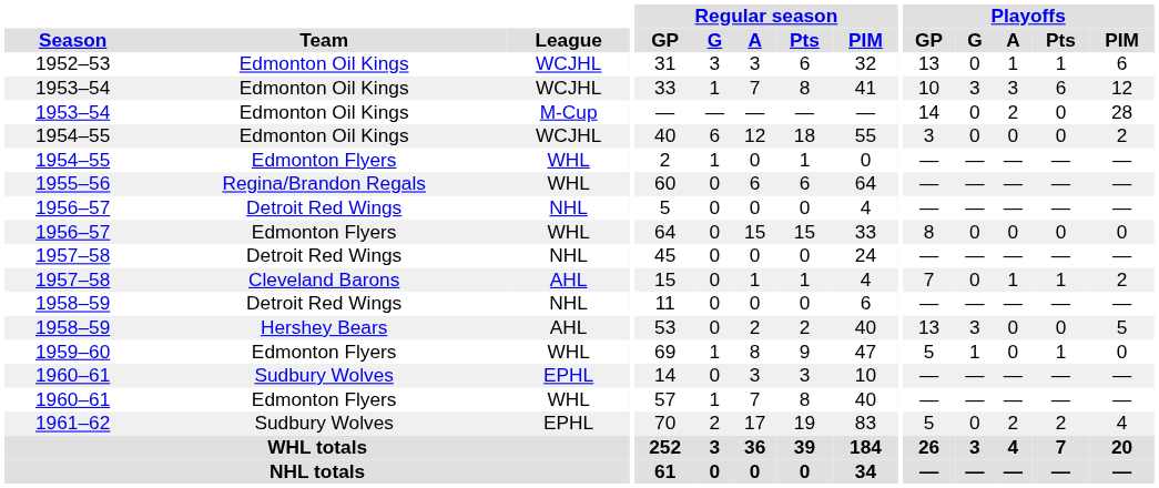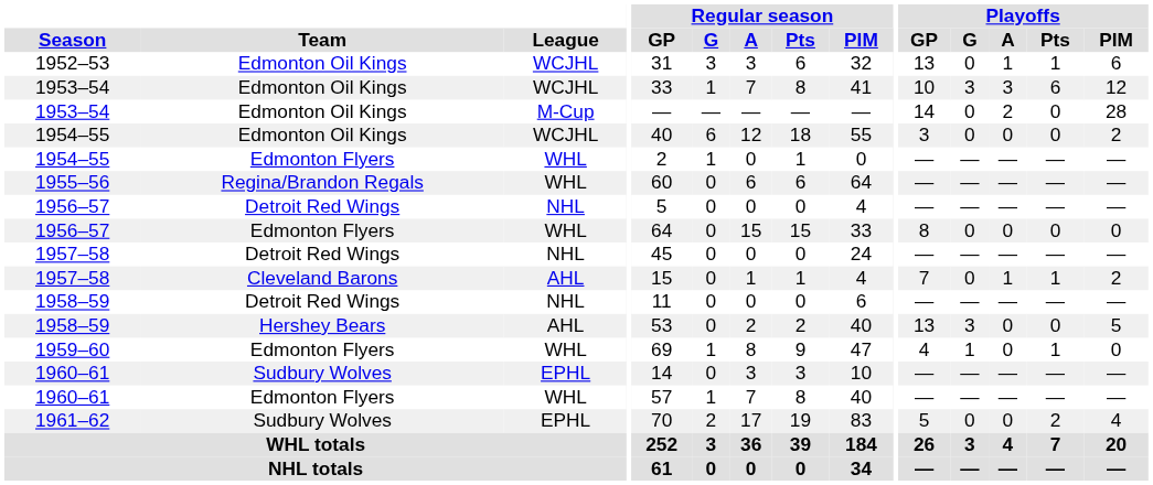1959–60 | Playoffs / GP: 5 -> 4
1961–62 | Playoffs / A: 2 -> 0
